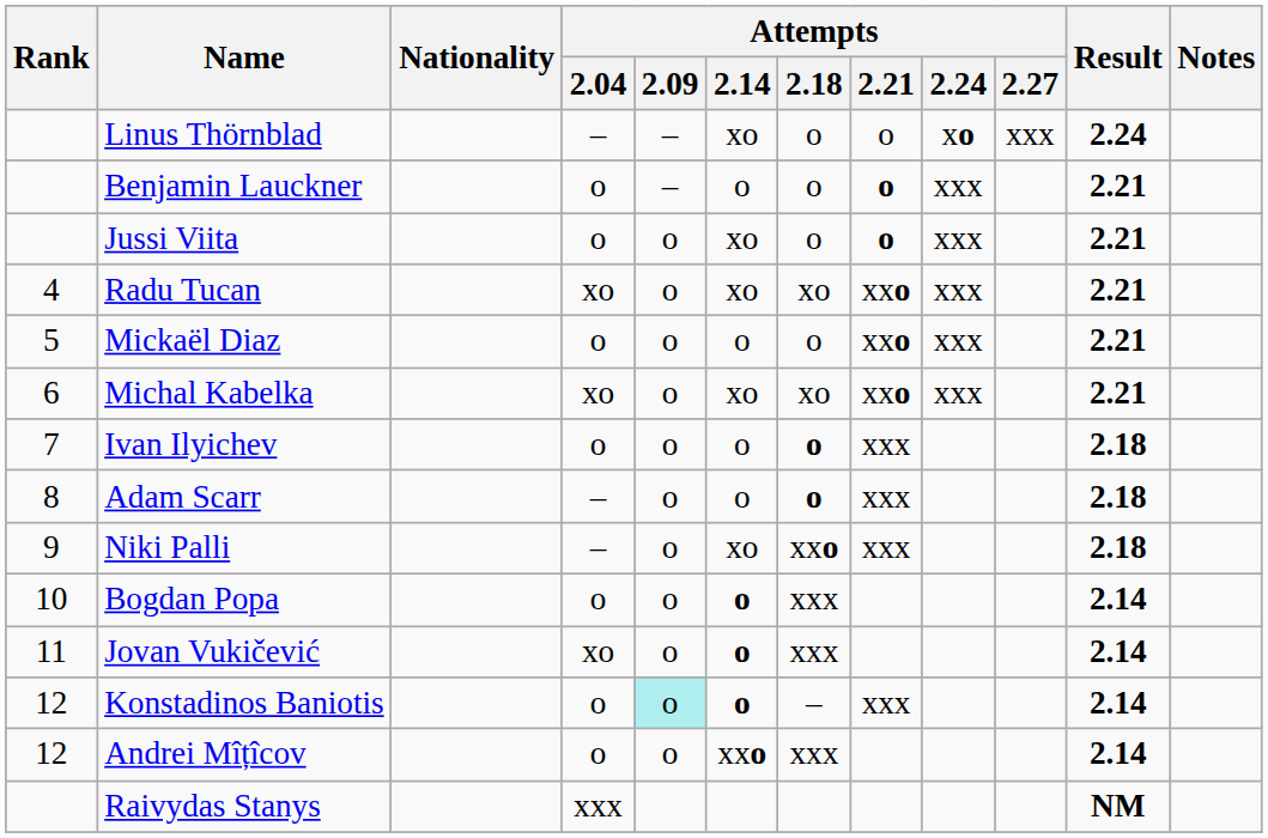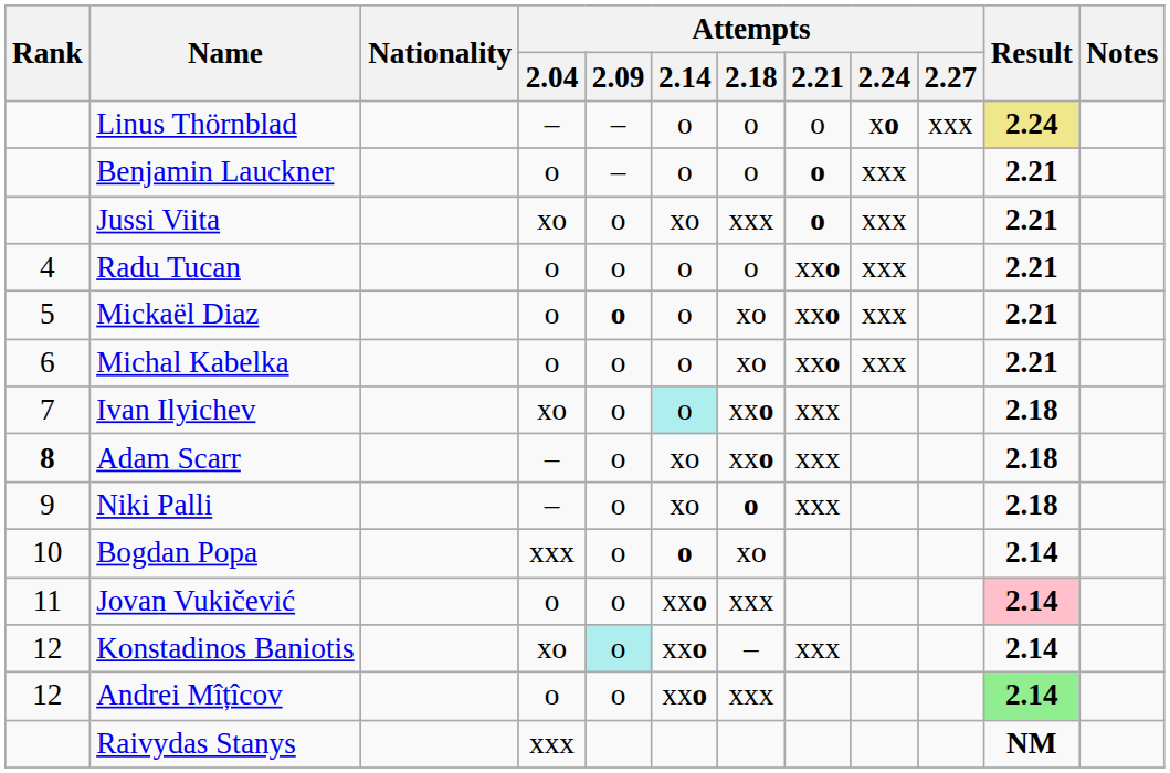Linus Thörnblad | Attempts / 2.14: xo -> o
Linus Thörnblad | Result: no background -> khaki background
Jussi Viita | Attempts / 2.04: o -> xo
Jussi Viita | Attempts / 2.18: o -> xxx
Radu Tucan | Attempts / 2.04: xo -> o
Radu Tucan | Attempts / 2.14: xo -> o
Radu Tucan | Attempts / 2.18: xo -> o
Mickaël Diaz | Attempts / 2.09: normal -> bold
Mickaël Diaz | Attempts / 2.18: o -> xo
Michal Kabelka | Attempts / 2.04: xo -> o
Michal Kabelka | Attempts / 2.14: xo -> o
Ivan Ilyichev | Attempts / 2.04: o -> xo
Ivan Ilyichev | Attempts / 2.14: no background -> paleturquoise background
Ivan Ilyichev | Attempts / 2.18: o -> xxo
Adam Scarr | Rank: normal -> bold
Adam Scarr | Attempts / 2.14: o -> xo
Adam Scarr | Attempts / 2.18: o -> xxo
Niki Palli | Attempts / 2.18: xxo -> o
Bogdan Popa | Attempts / 2.04: o -> xxx
Bogdan Popa | Attempts / 2.18: xxx -> xo
Jovan Vukičević | Attempts / 2.04: xo -> o
Jovan Vukičević | Attempts / 2.14: o -> xxo
Jovan Vukičević | Result: no background -> pink background
Konstadinos Baniotis | Attempts / 2.04: o -> xo
Konstadinos Baniotis | Attempts / 2.14: o -> xxo
Andrei Mîțîcov | Result: no background -> lightgreen background
